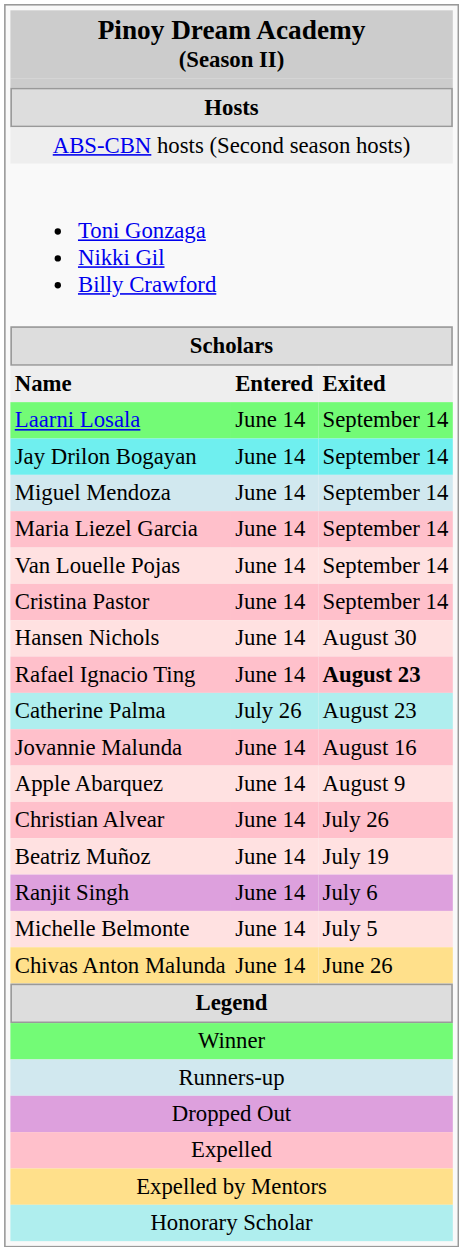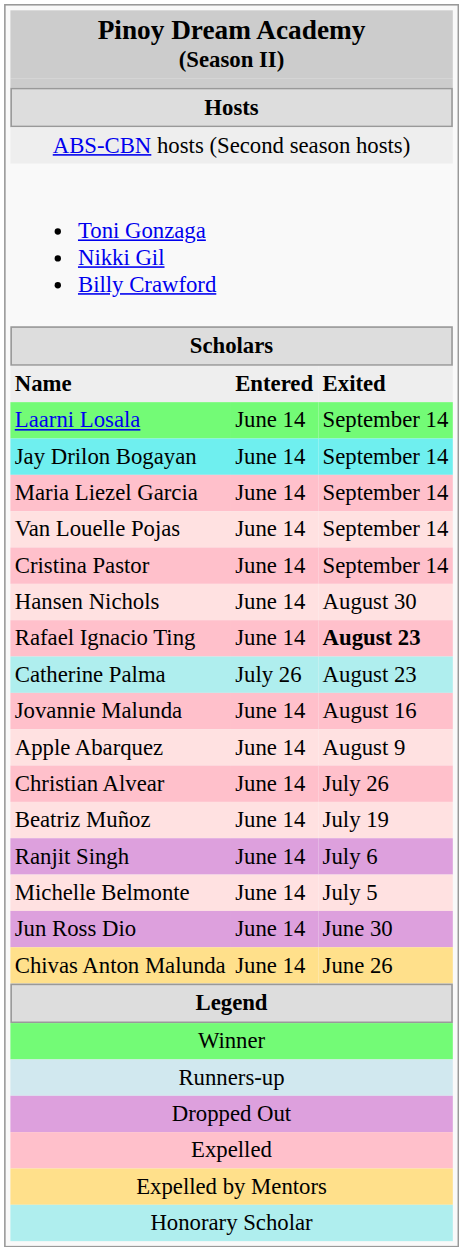- row: Miguel Mendoza | June 14 | September 14
+ row: Jun Ross Dio | June 14 | June 30
